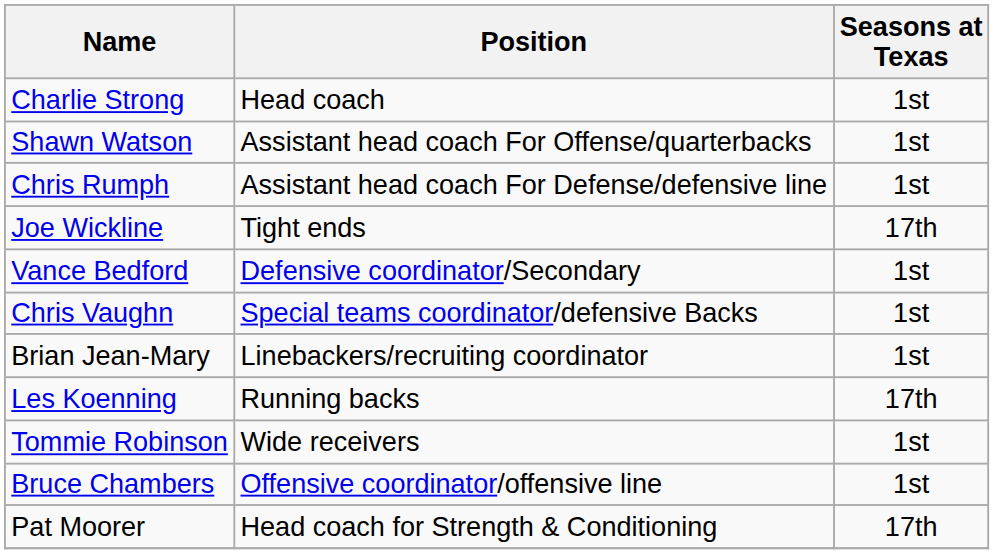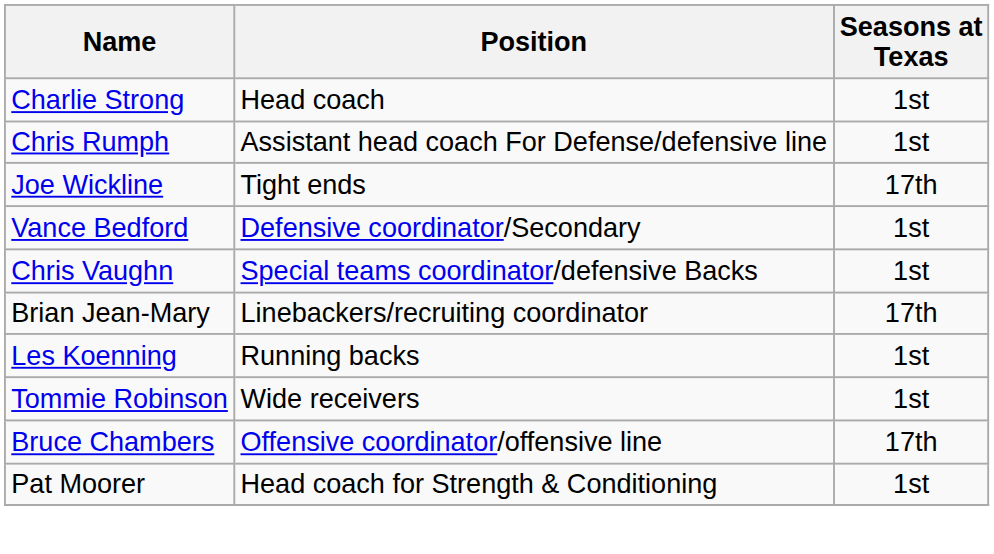- row: Shawn Watson | Assistant head coach For Offense/quarterbacks | 1st
Brian Jean-Mary | Seasons at Texas: 1st -> 17th
Les Koenning | Seasons at Texas: 17th -> 1st
Bruce Chambers | Seasons at Texas: 1st -> 17th
Pat Moorer | Seasons at Texas: 17th -> 1st
